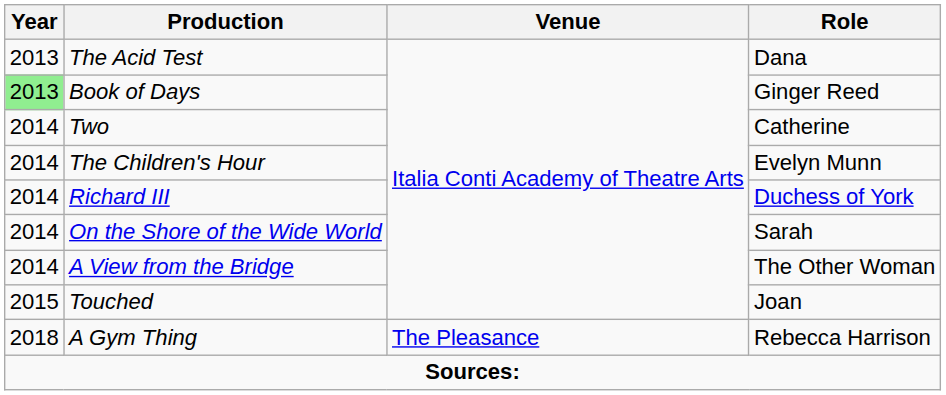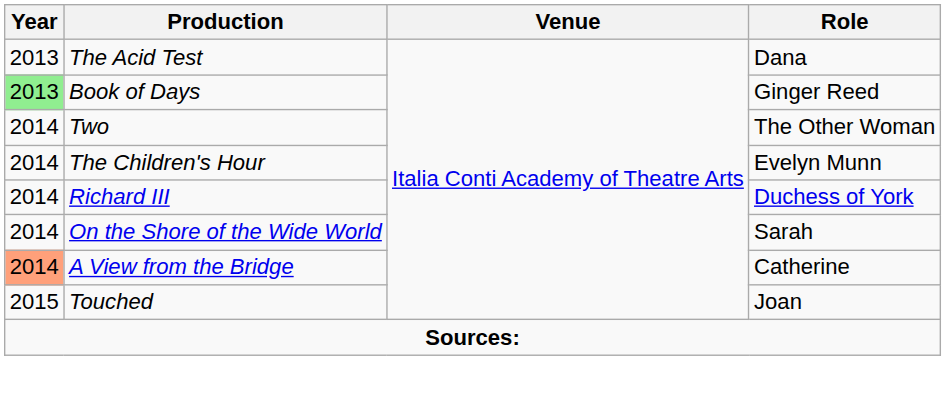Two | Role: Catherine -> The Other Woman
A View from the Bridge | Year: no background -> lightsalmon background
A View from the Bridge | Role: The Other Woman -> Catherine
- row: 2018 | A Gym Thing | The Pleasance | Rebecca Harrison
